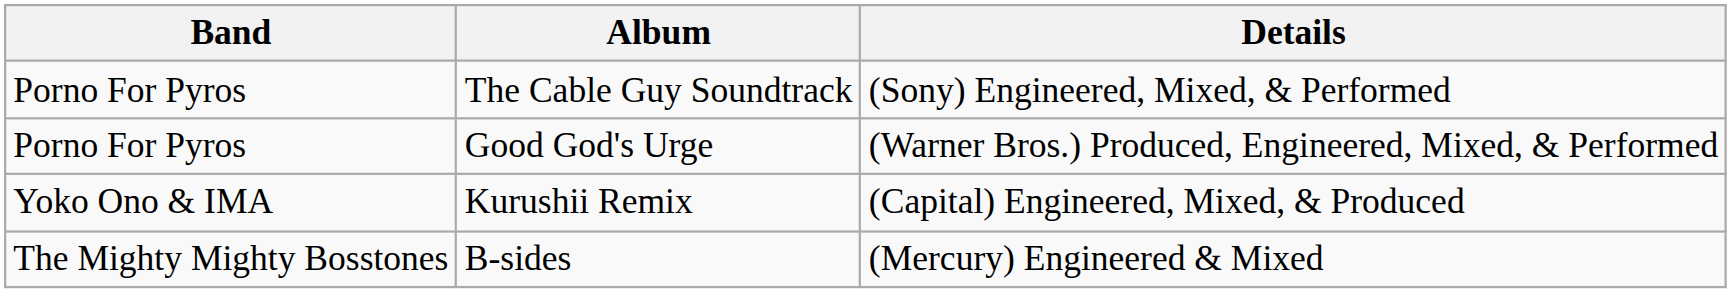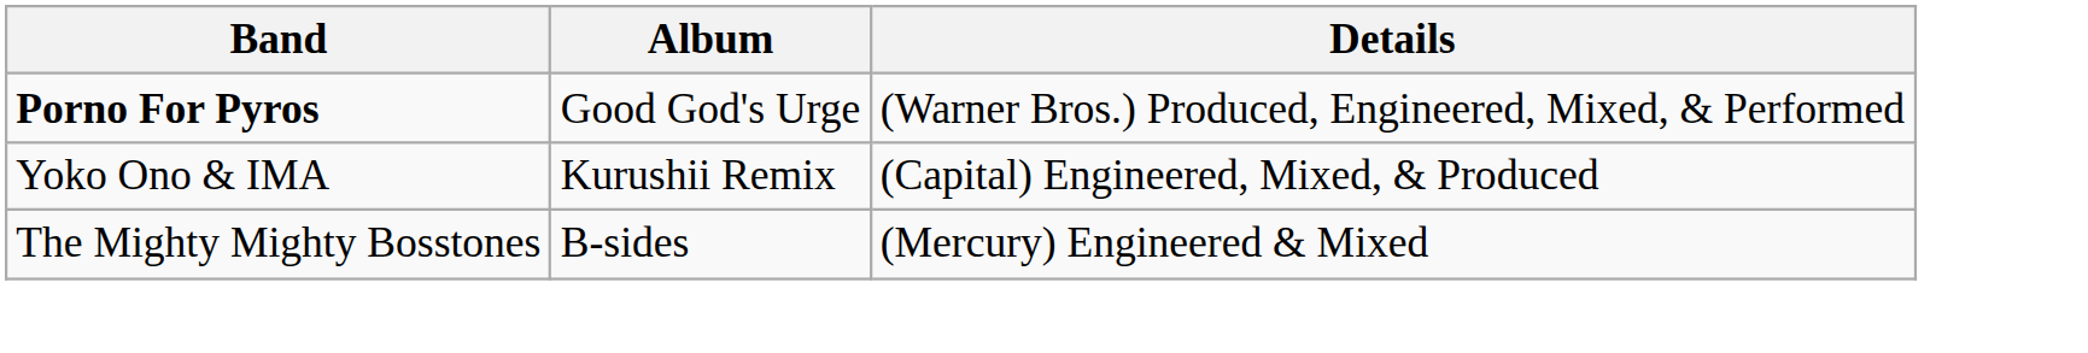- row: Porno For Pyros | The Cable Guy Soundtrack | (Sony) Engineered, Mixed, & Performed
Good God's Urge | Band: normal -> bold
